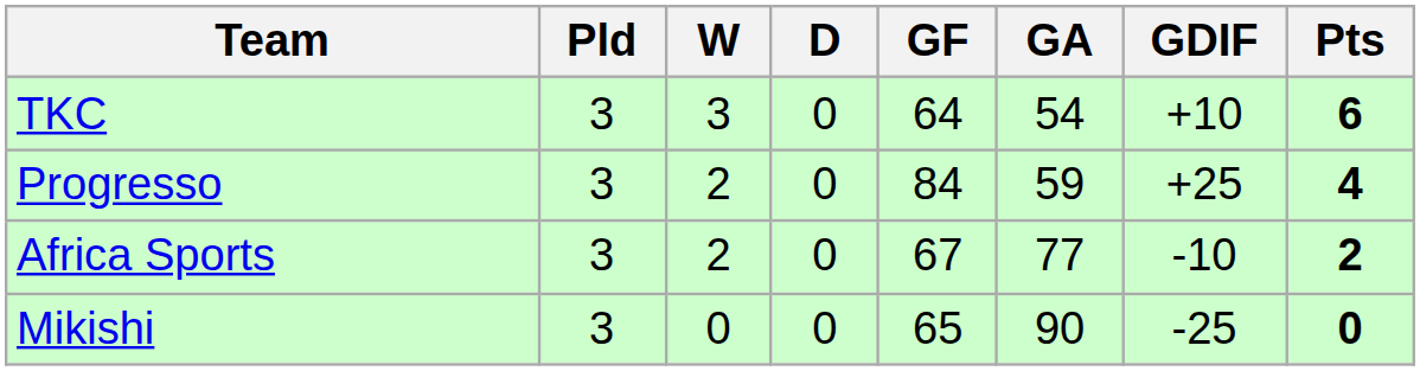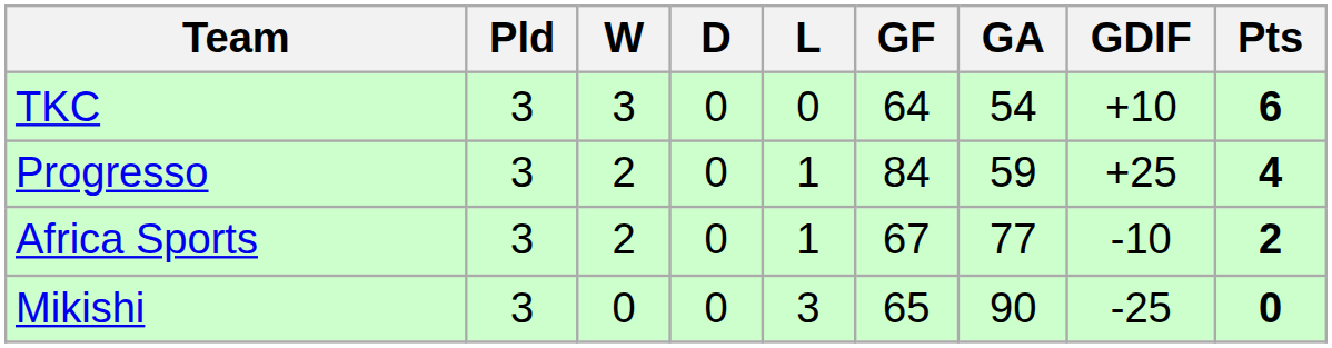+ column: L | 0 | 1 | 1 | 3
